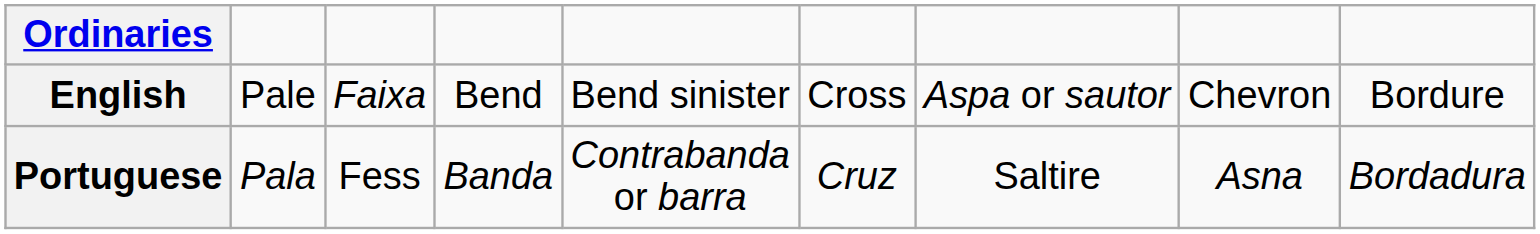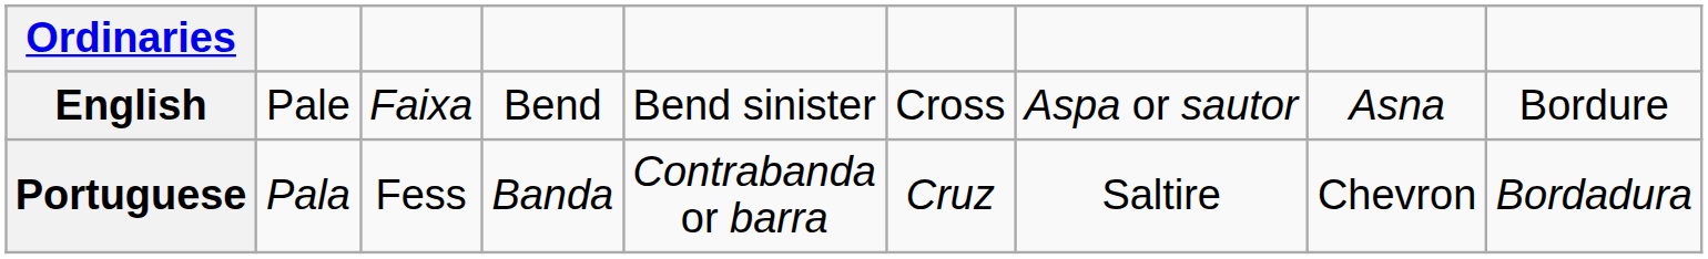English | column 8: Chevron -> Asna
Portuguese | column 8: Asna -> Chevron
